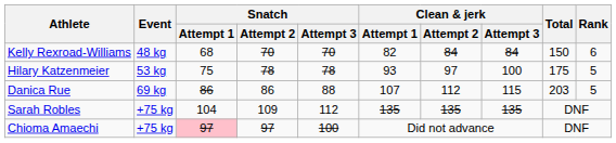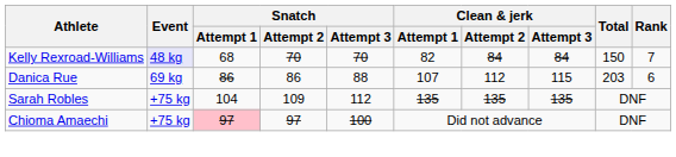Kelly Rexroad-Williams | Event: no background -> lavender background
Kelly Rexroad-Williams | Rank: 6 -> 7
- row: Hilary Katzenmeier | 53 kg | 75 | 78 | 78 | 93 | 97 | 100 | 175 | 5
Danica Rue | Rank: 5 -> 6
